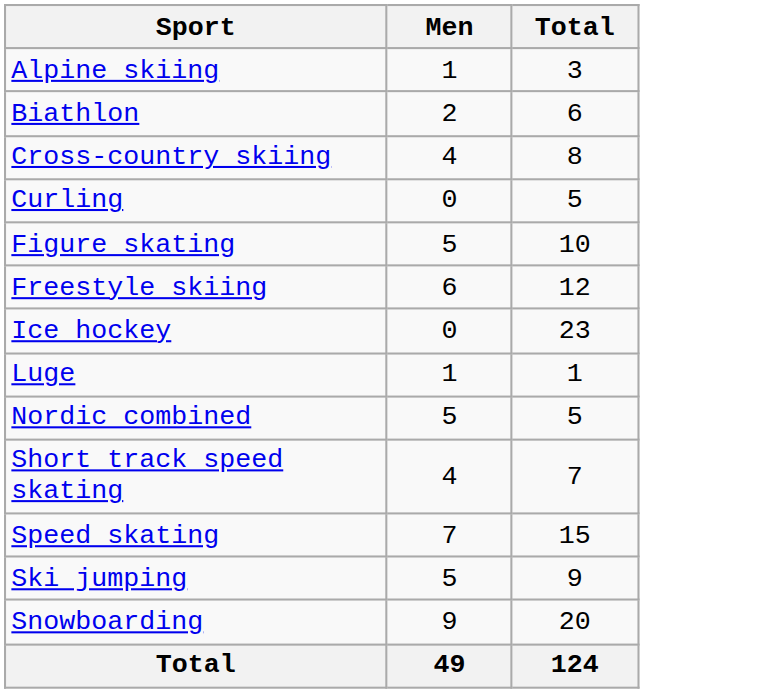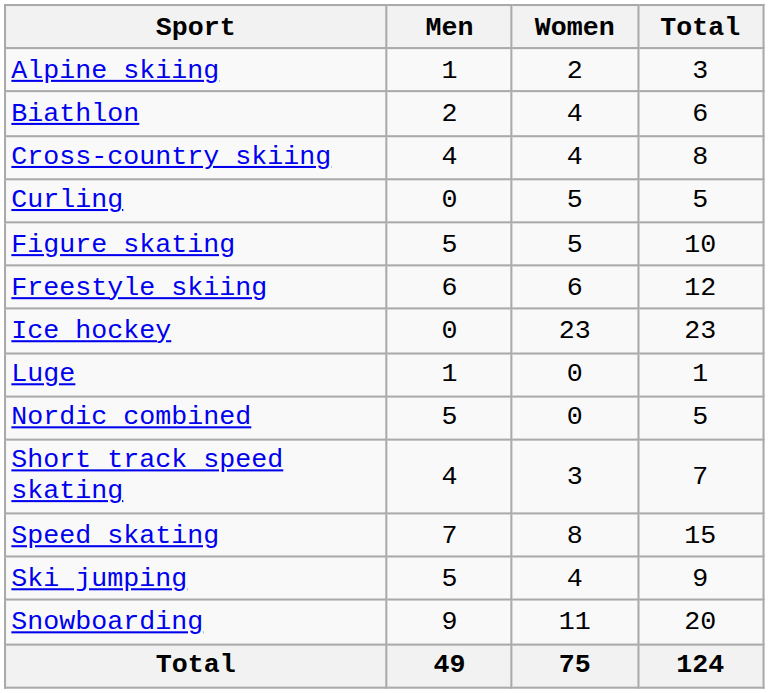+ column: Women | 2 | 4 | 4 | 5 | 5 | 6 | 23 | 0 | 0 | 3 | 8 | 4 | 11 | 75
